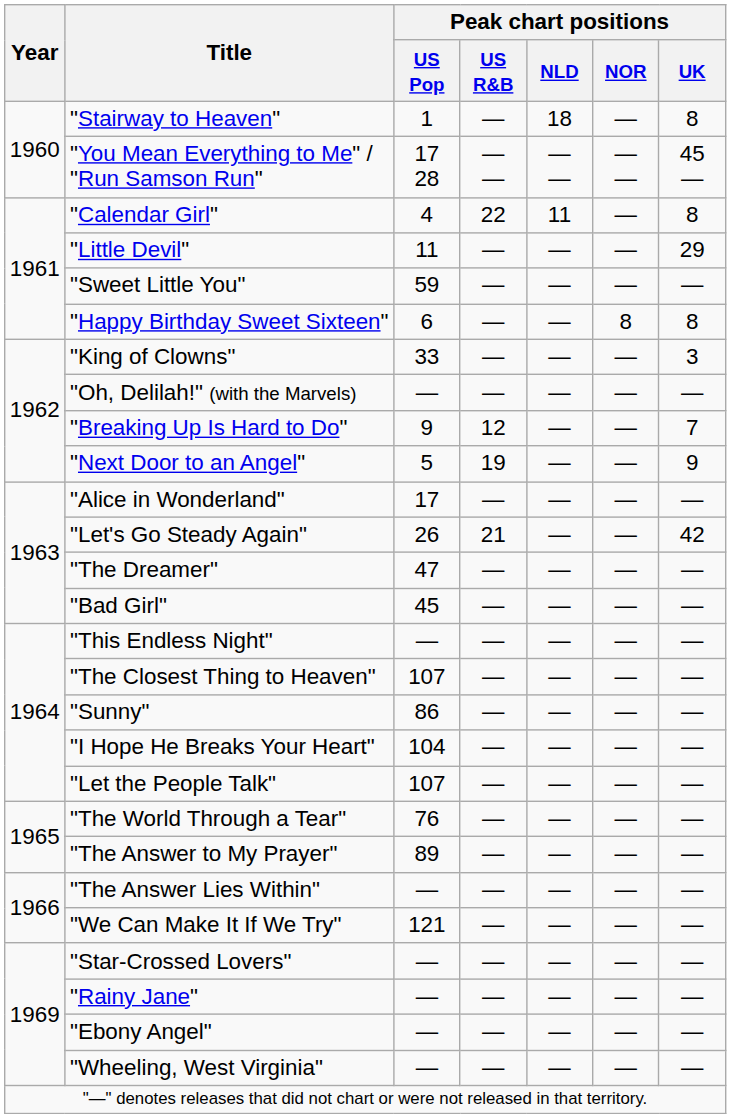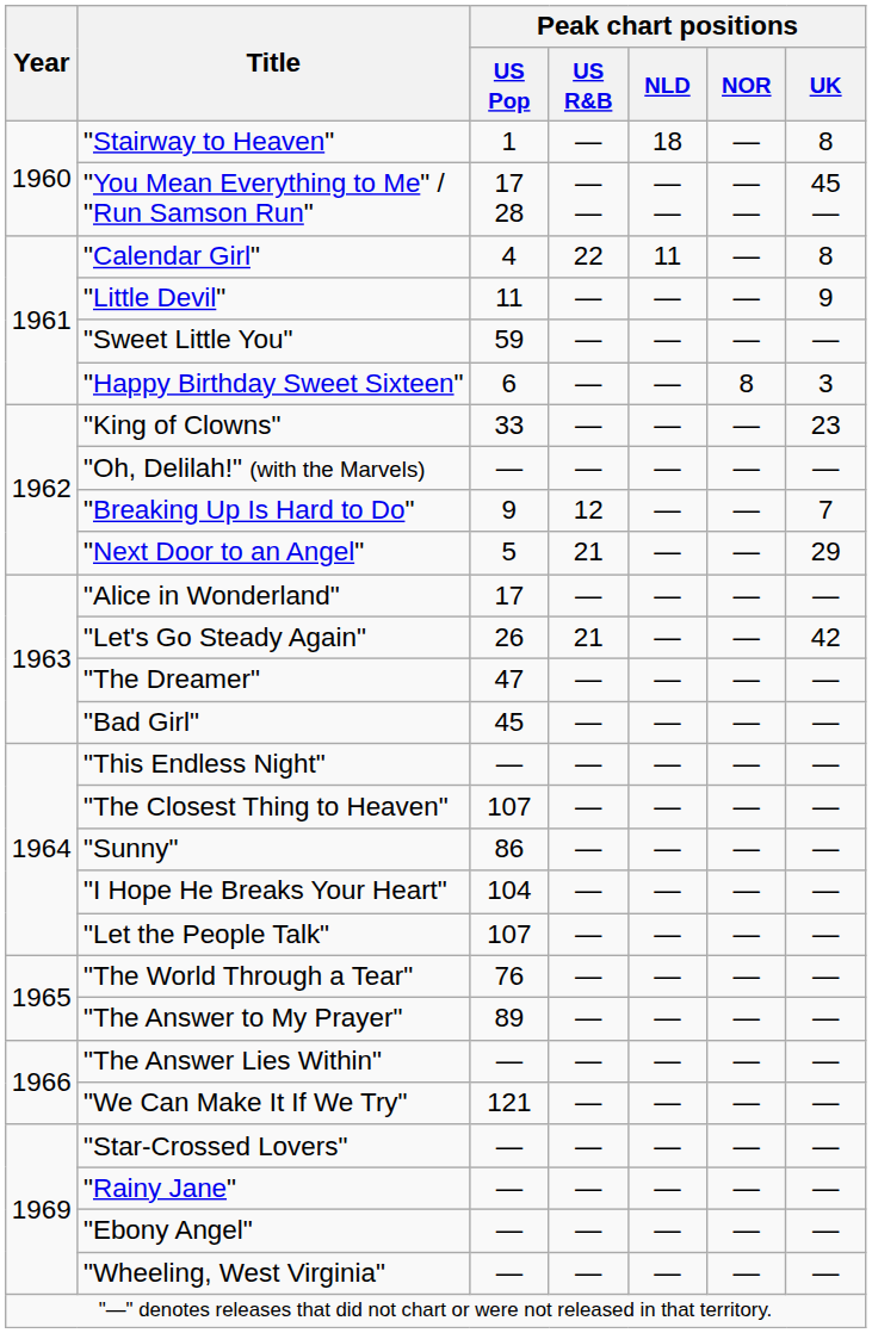"Little Devil" | Peak chart positions / UK: 29 -> 9
"Happy Birthday Sweet Sixteen" | Peak chart positions / UK: 8 -> 3
"King of Clowns" | Peak chart positions / UK: 3 -> 23
"Next Door to an Angel" | Peak chart positions / US R&B: 19 -> 21
"Next Door to an Angel" | Peak chart positions / UK: 9 -> 29
